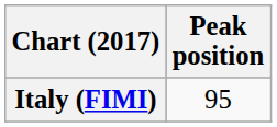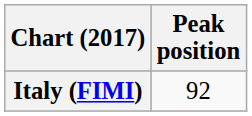Italy (FIMI) | Peak position: 95 -> 92
